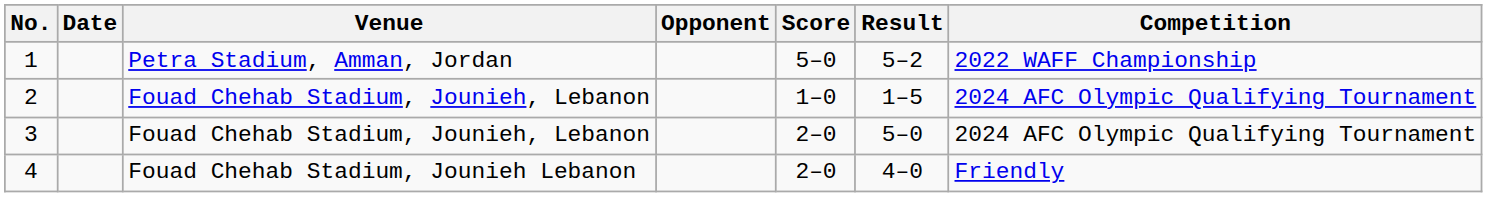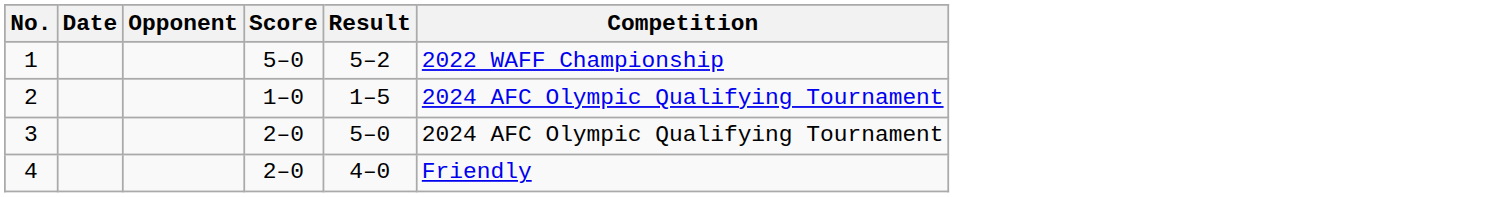- column: Venue | Petra Stadium, Amman, Jordan | Fouad Chehab Stadium, Jounieh, Lebanon | Fouad Chehab Stadium, Jounieh, Lebanon | Fouad Chehab Stadium, Jounieh Lebanon
